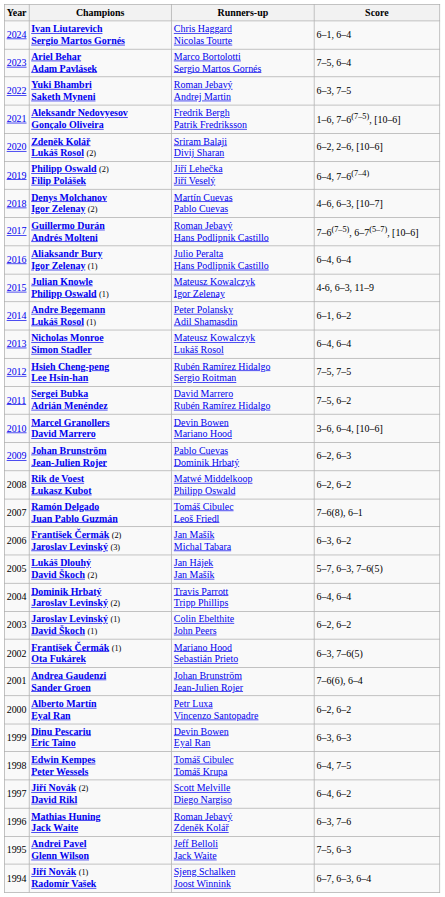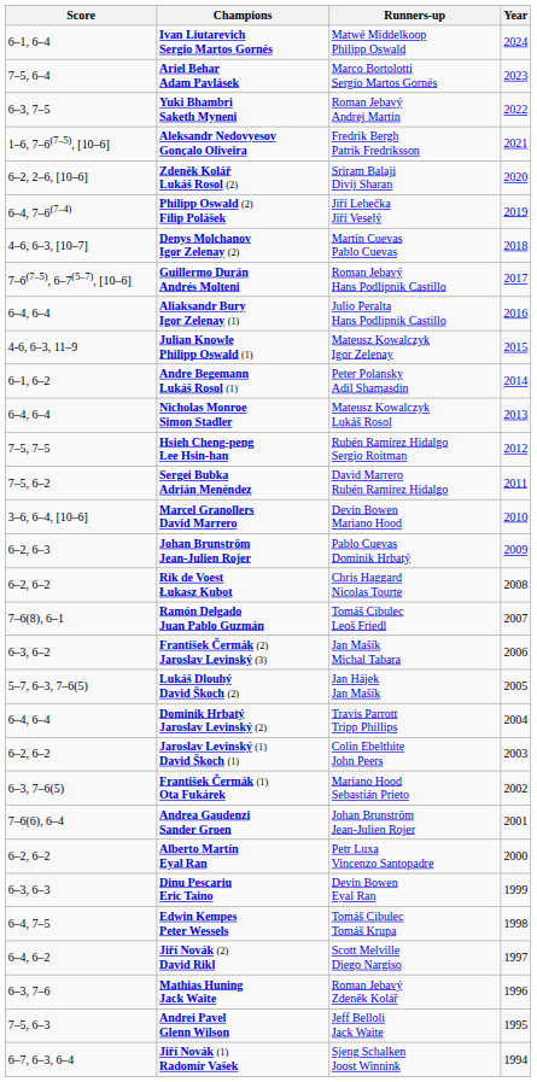columns swapped: Year <-> Score
Ivan Liutarevich Sergio Martos Gornés | Runners-up: Chris Haggard Nicolas Tourte -> Matwé Middelkoop Philipp Oswald
Rik de Voest Łukasz Kubot | Runners-up: Matwé Middelkoop Philipp Oswald -> Chris Haggard Nicolas Tourte
